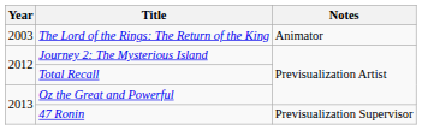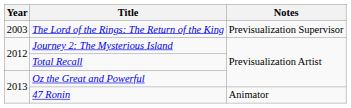The Lord of the Rings: The Return of the King | Notes: Animator -> Previsualization Supervisor
47 Ronin | Notes: Previsualization Supervisor -> Animator
